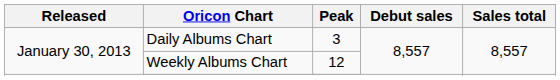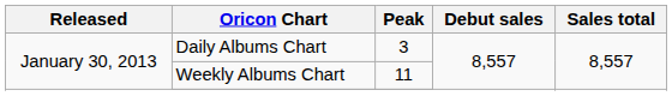Weekly Albums Chart | Peak: 12 -> 11
